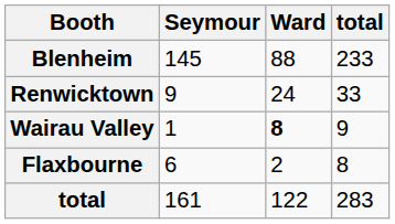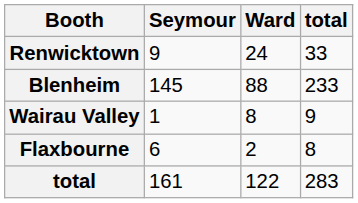rows swapped: Blenheim <-> Renwicktown
Wairau Valley | Ward: bold -> normal
